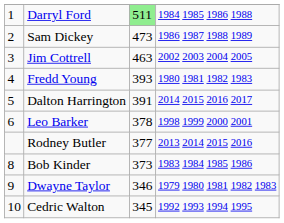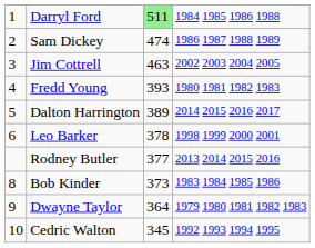Sam Dickey | column 3: 473 -> 474
Dalton Harrington | column 3: 391 -> 389
Dwayne Taylor | column 3: 346 -> 364
